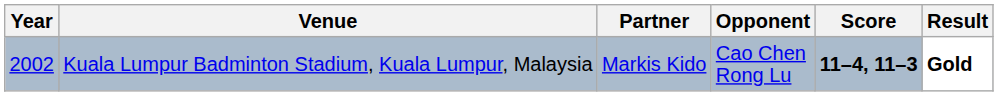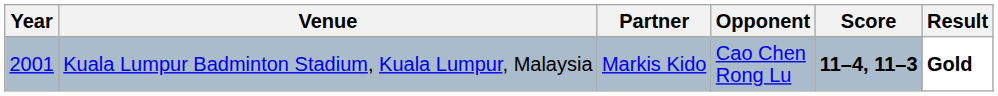Kuala Lumpur Badminton Stadium, Kuala Lumpur, Malaysia | Year: 2002 -> 2001
